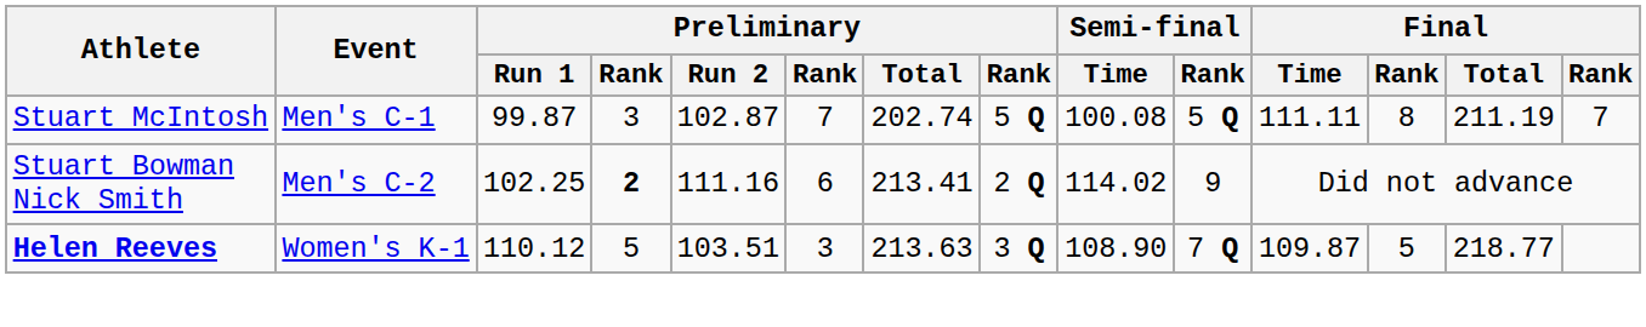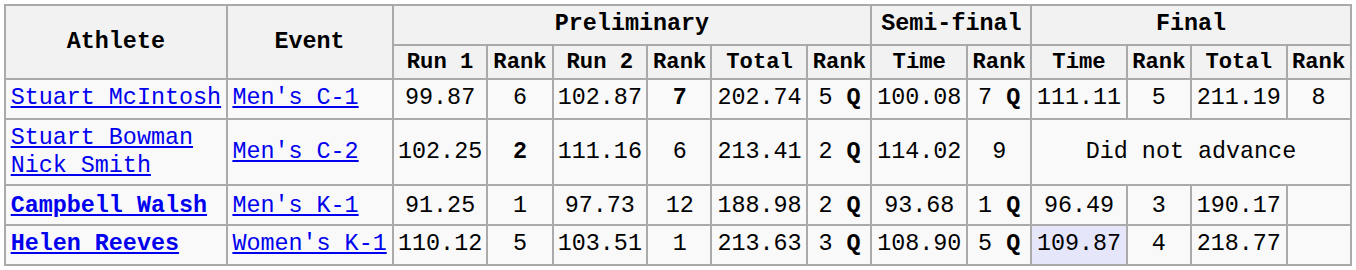Stuart McIntosh | column 4: 3 -> 6
Stuart McIntosh | column 6: normal -> bold
Stuart McIntosh | Semi-final / Rank: 5 Q -> 7 Q
Stuart McIntosh | column 12: 8 -> 5
Stuart McIntosh | column 14: 7 -> 8
+ row: Campbell Walsh | Men's K-1 | 91.25 | 1 | 97.73 | 12 | 188.98 | 2 Q | 93.68 | 1 Q | 96.49 | 3 | 190.17
Helen Reeves | column 6: 3 -> 1
Helen Reeves | Semi-final / Rank: 7 Q -> 5 Q
Helen Reeves | Final / Time: no background -> lavender background
Helen Reeves | column 12: 5 -> 4
